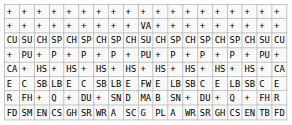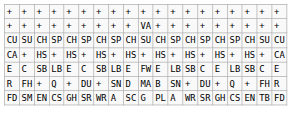- row: + | PU | + | P | + | P | + | P | + | PU | + | P | + | P | + | P | + | PU | +
